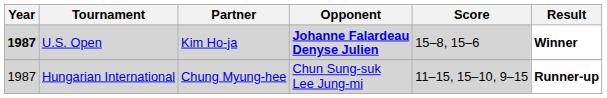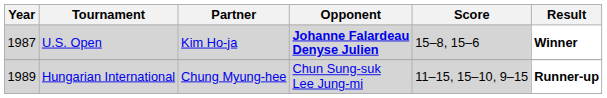U.S. Open | Year: bold -> normal
Hungarian International | Year: 1987 -> 1989
